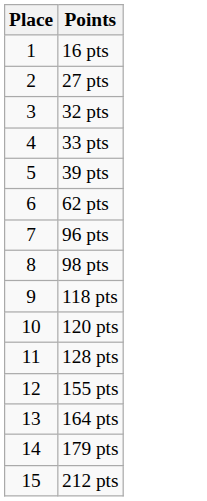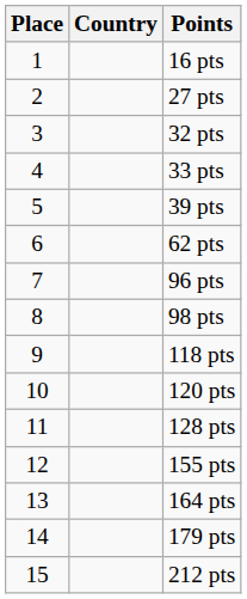+ column: Country
